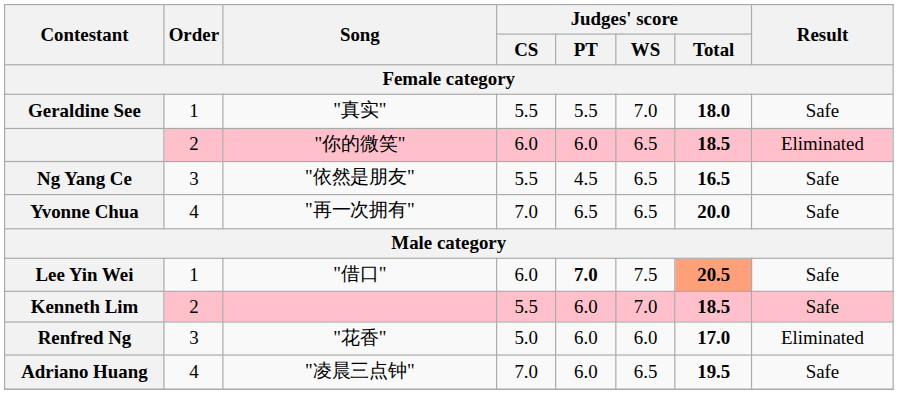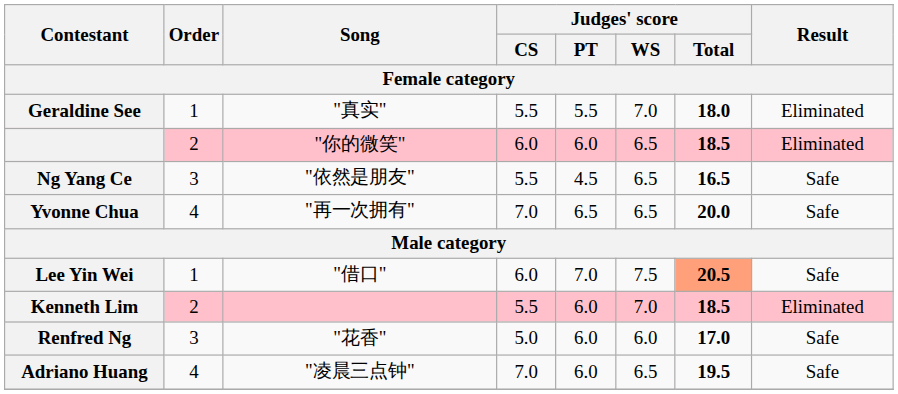Geraldine See | Result: Safe -> Eliminated
Lee Yin Wei | Judges' score / PT: bold -> normal
Kenneth Lim | Result: Safe -> Eliminated
Renfred Ng | Result: Eliminated -> Safe
